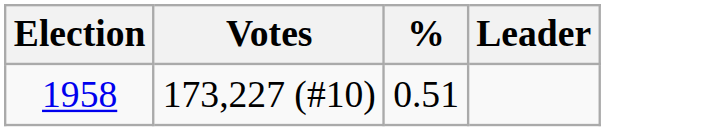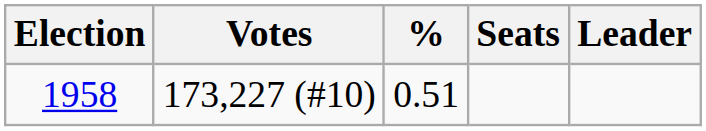+ column: Seats
